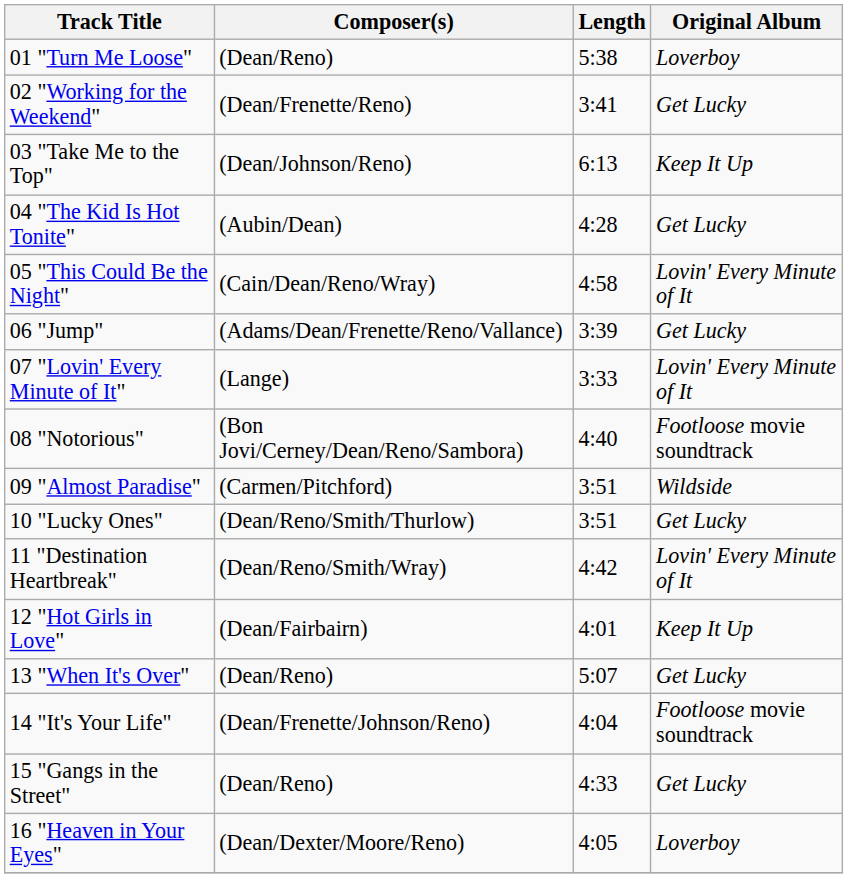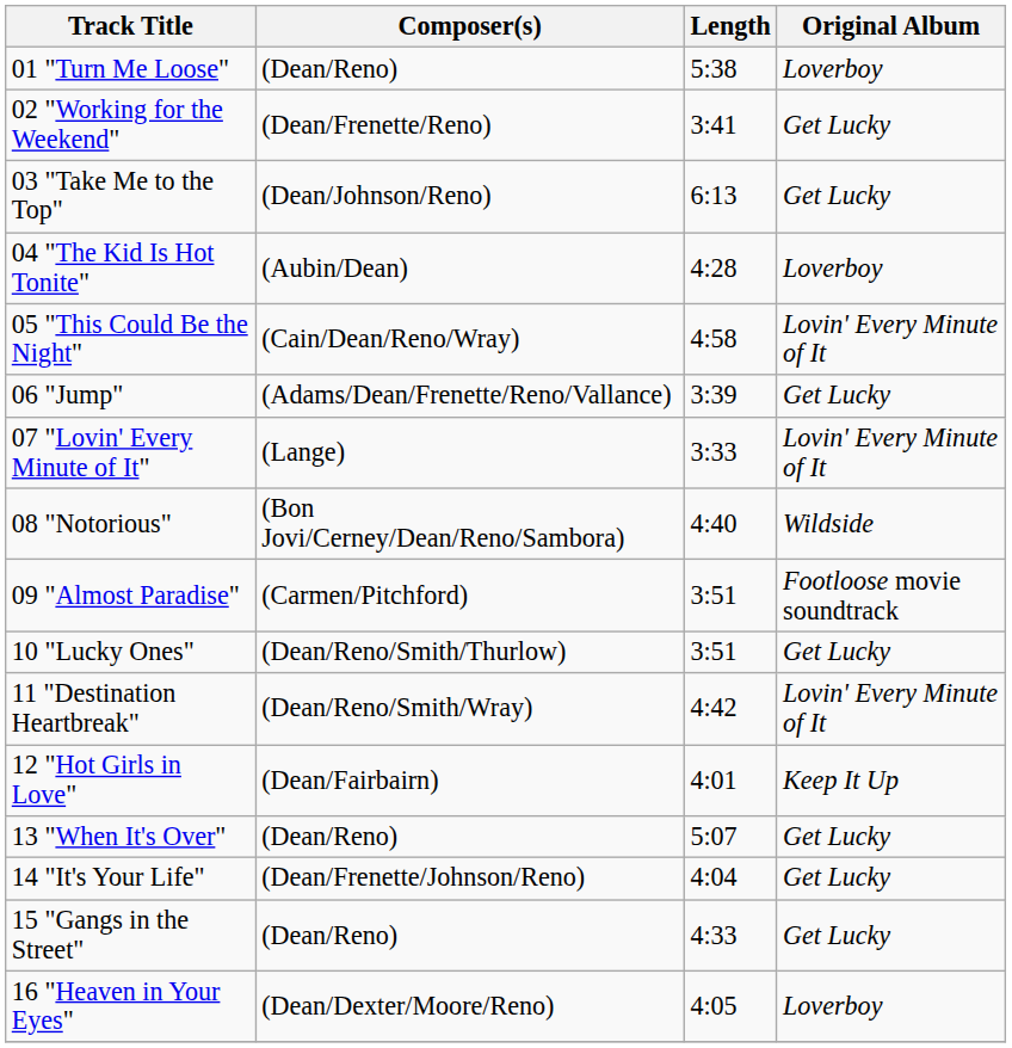03 "Take Me to the Top" | Original Album: Keep It Up -> Get Lucky
04 "The Kid Is Hot Tonite" | Original Album: Get Lucky -> Loverboy
08 "Notorious" | Original Album: Footloose movie soundtrack -> Wildside
09 "Almost Paradise" | Original Album: Wildside -> Footloose movie soundtrack
14 "It's Your Life" | Original Album: Footloose movie soundtrack -> Get Lucky
